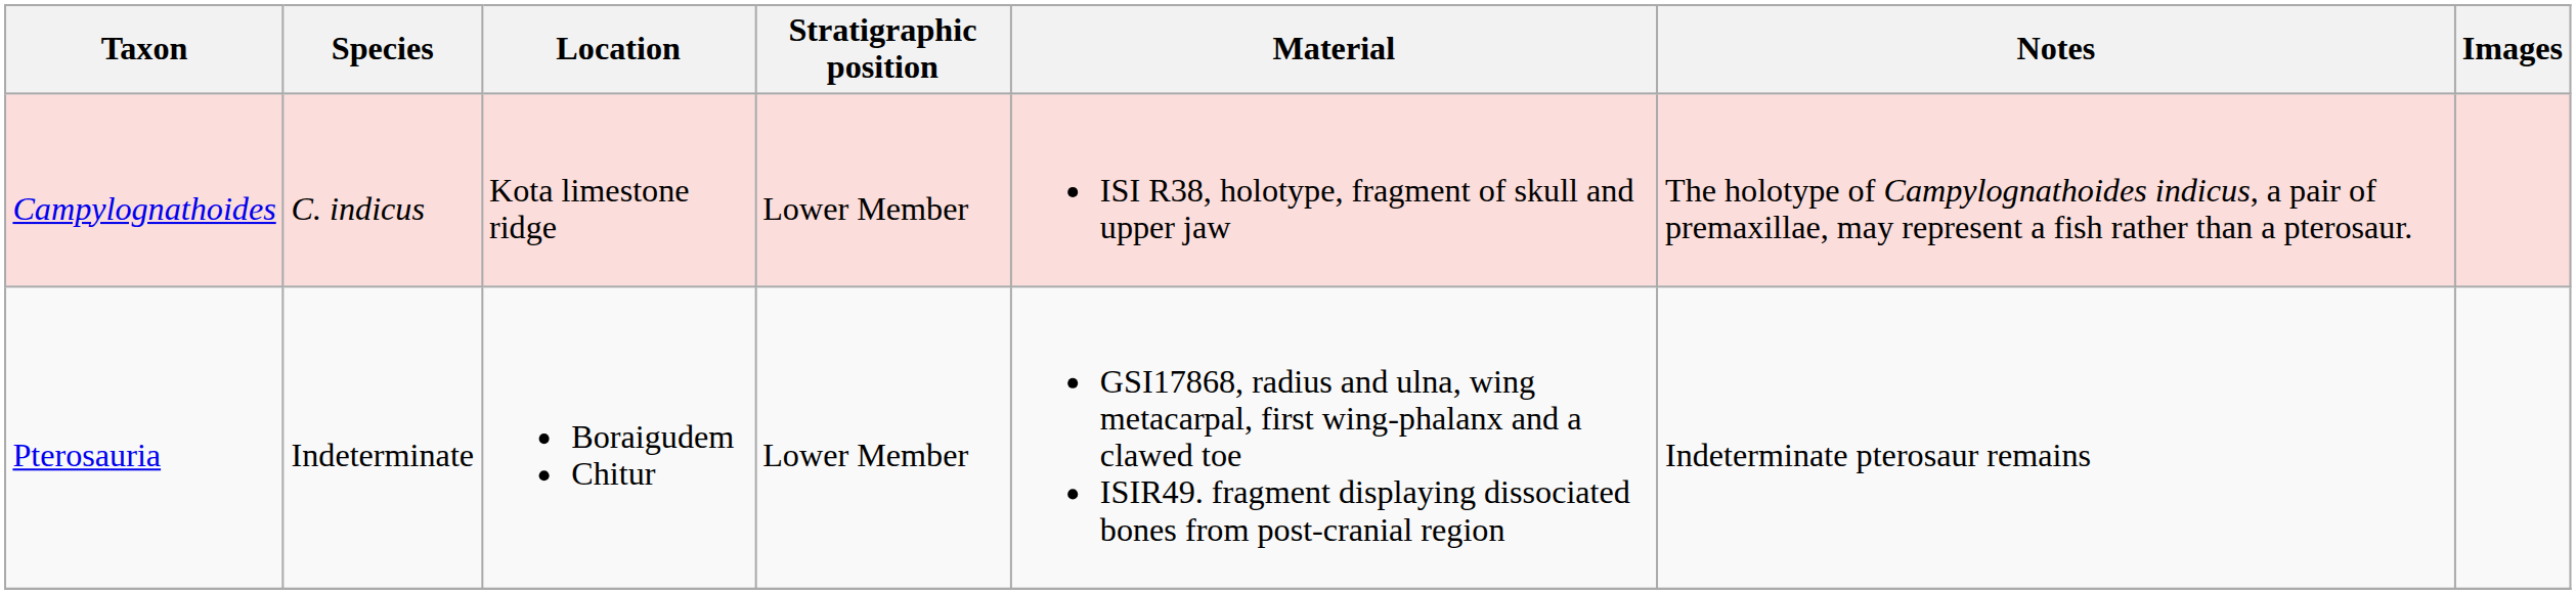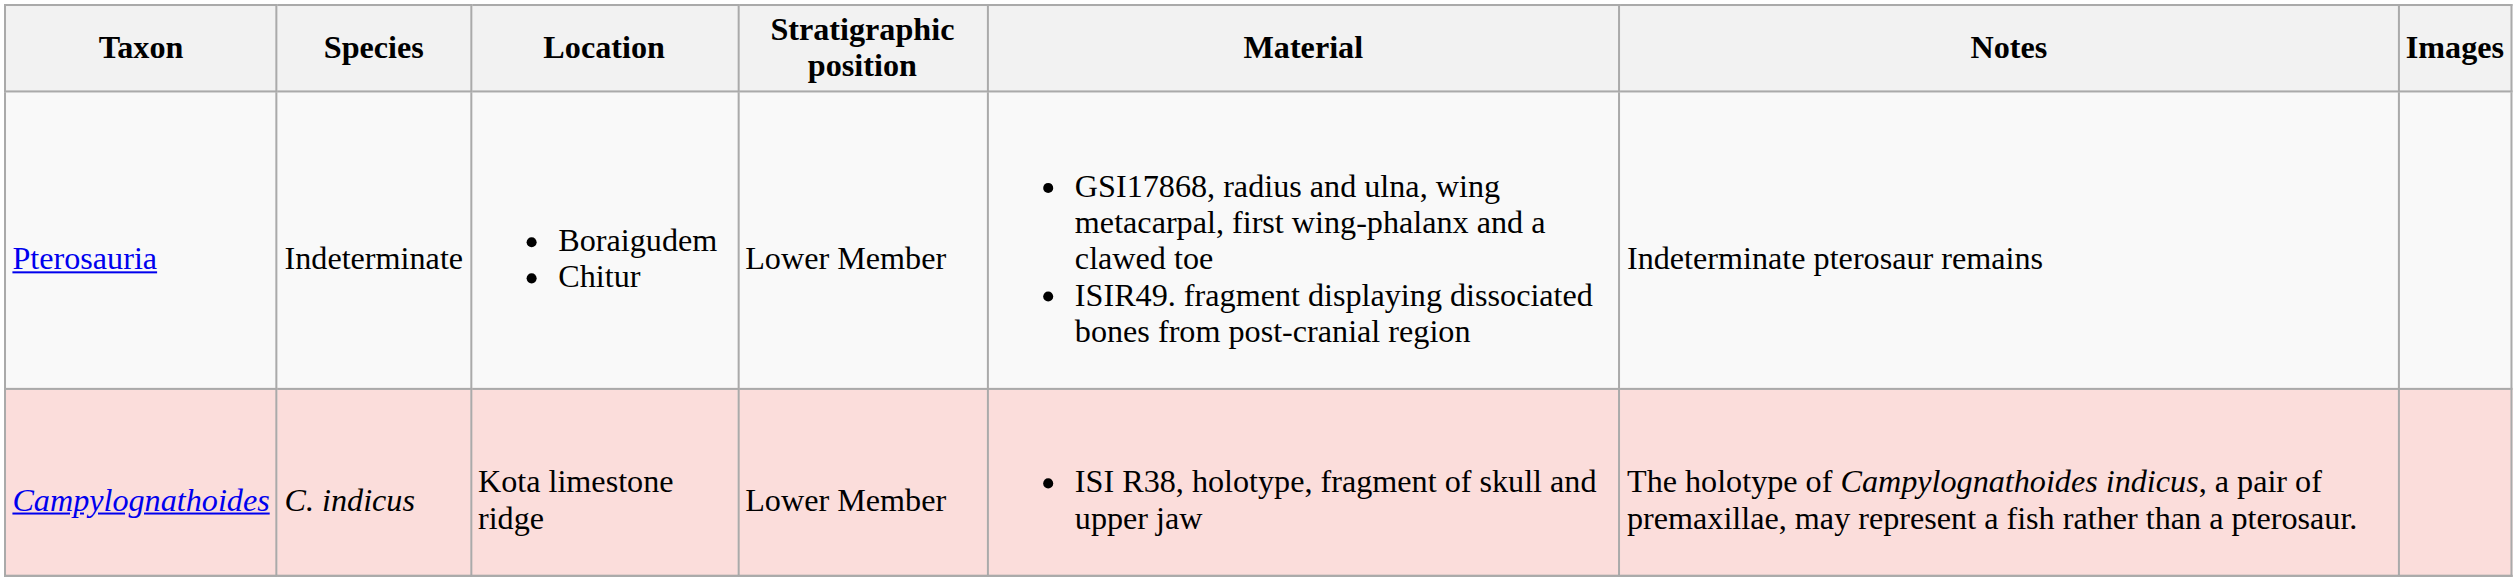rows swapped: Campylognathoides <-> Pterosauria
